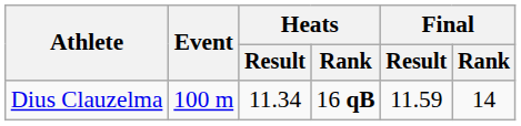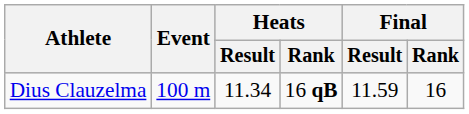Dius Clauzelma | Final / Rank: 14 -> 16
